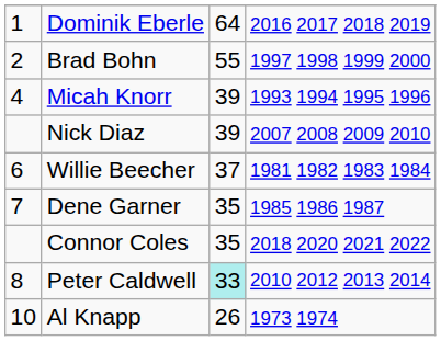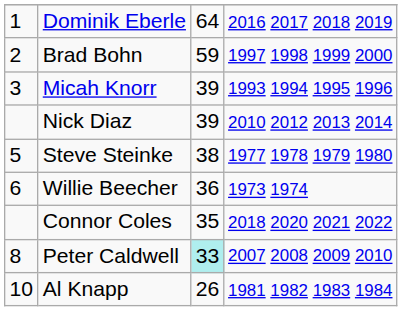Brad Bohn | column 3: 55 -> 59
Micah Knorr | column 1: 4 -> 3
Nick Diaz | column 4: 2007 2008 2009 2010 -> 2010 2012 2013 2014
+ row: 5 | Steve Steinke | 38 | 1977 1978 1979 1980
Willie Beecher | column 3: 37 -> 36
Willie Beecher | column 4: 1981 1982 1983 1984 -> 1973 1974
- row: 7 | Dene Garner | 35 | 1985 1986 1987
Peter Caldwell | column 4: 2010 2012 2013 2014 -> 2007 2008 2009 2010
Al Knapp | column 4: 1973 1974 -> 1981 1982 1983 1984
